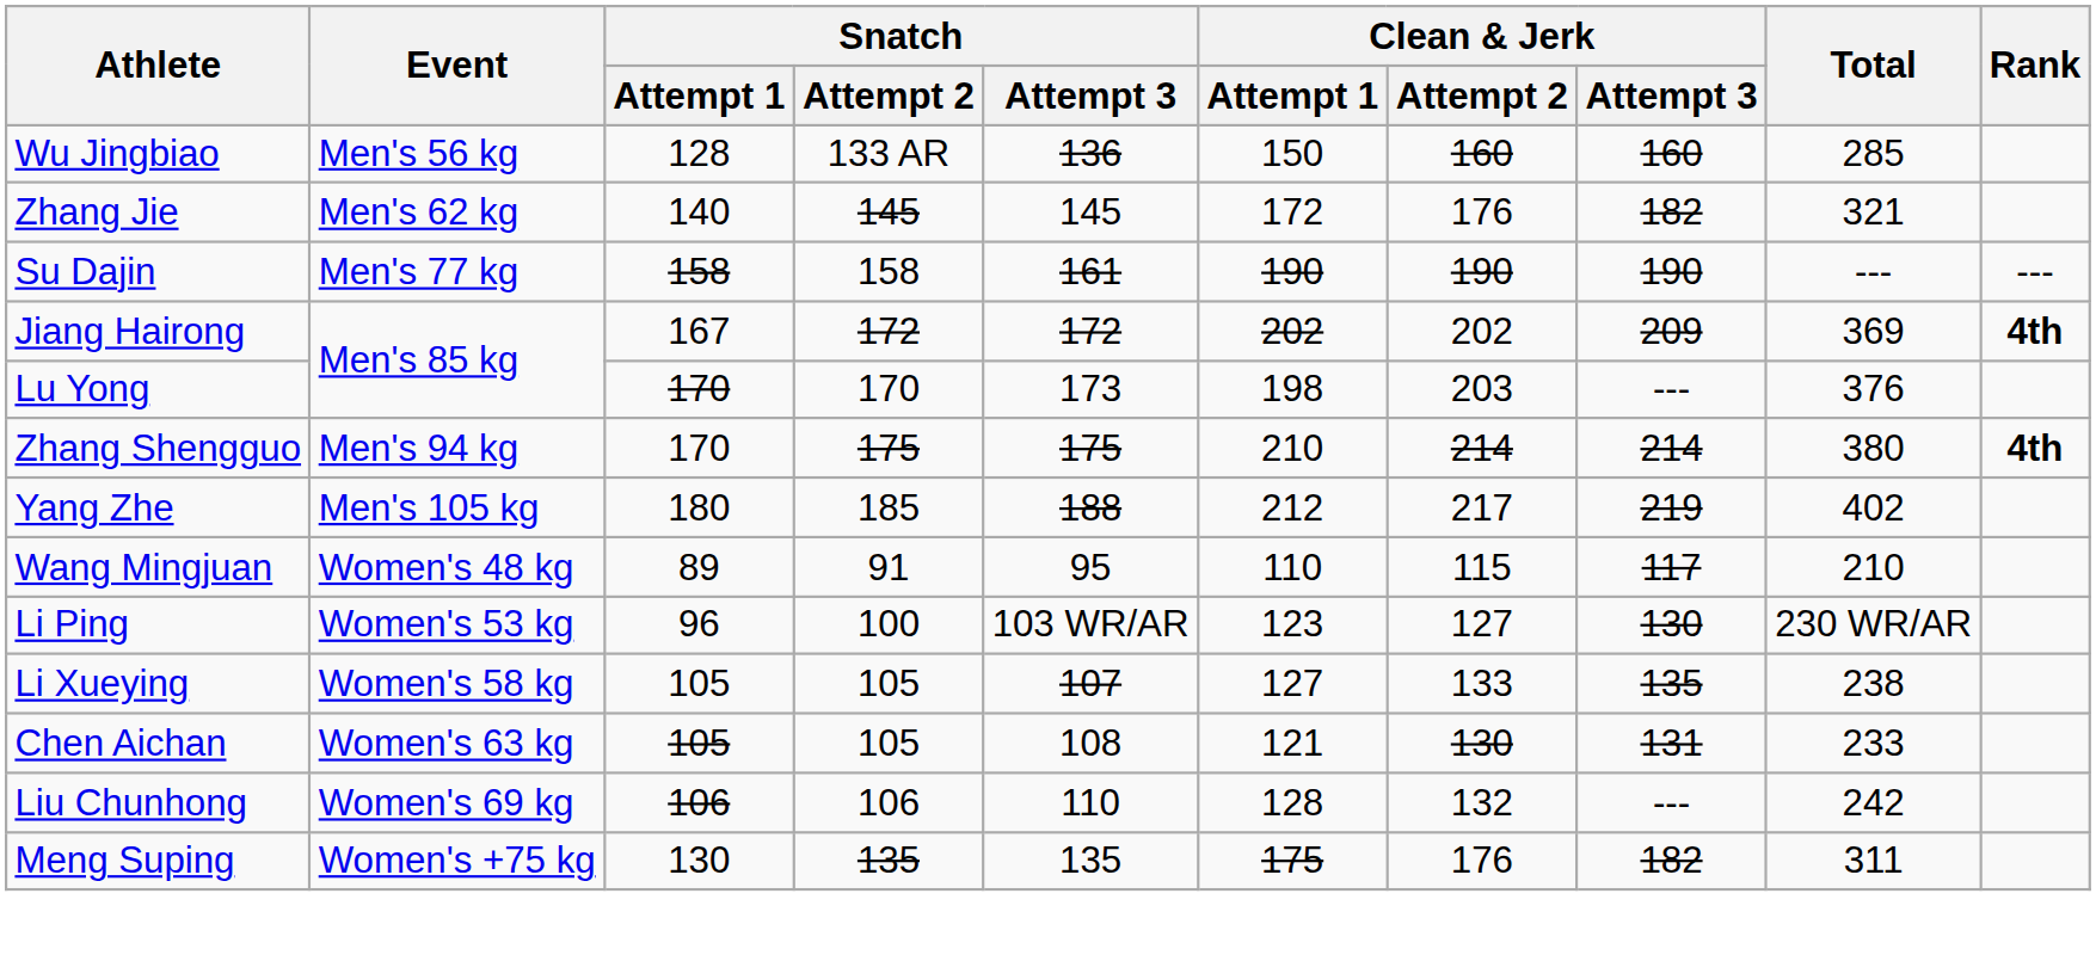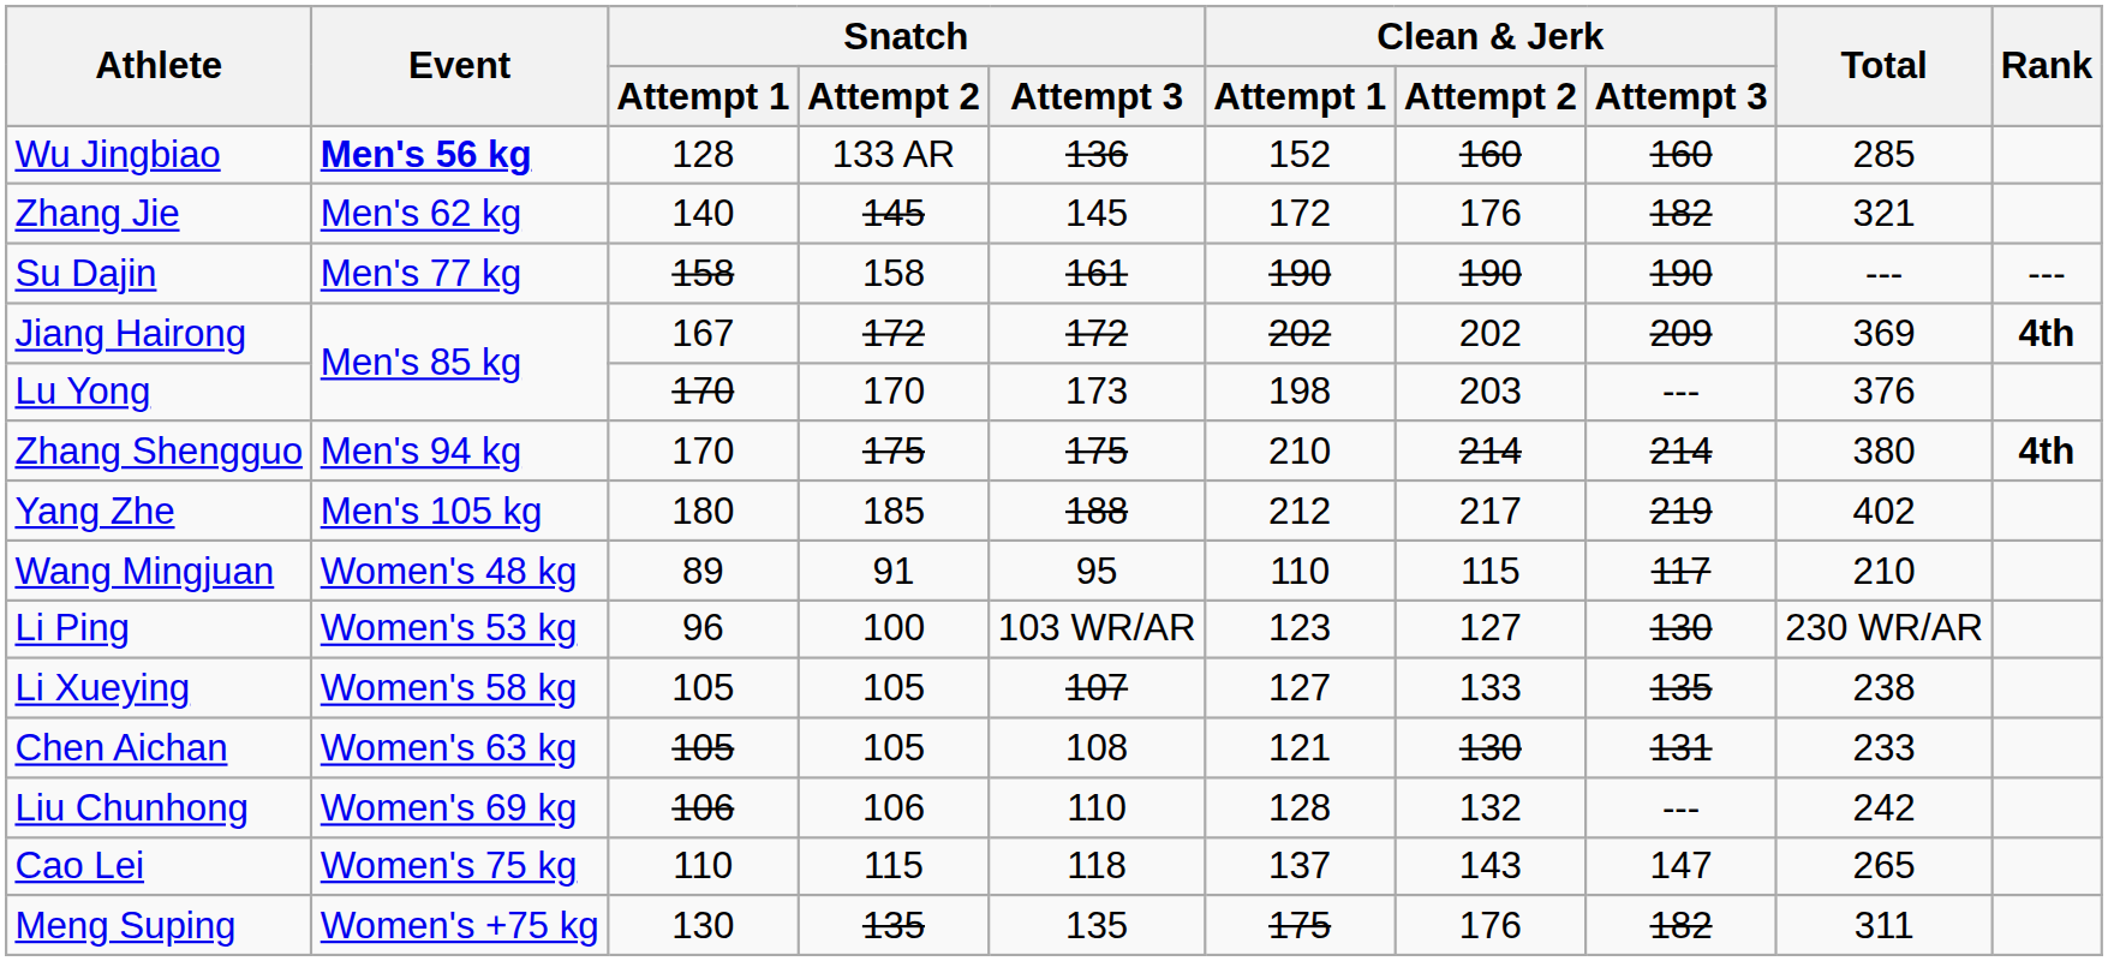Wu Jingbiao | Event: normal -> bold
Wu Jingbiao | Clean & Jerk / Attempt 1: 150 -> 152
+ row: Cao Lei | Women's 75 kg | 110 | 115 | 118 | 137 | 143 | 147 | 265
